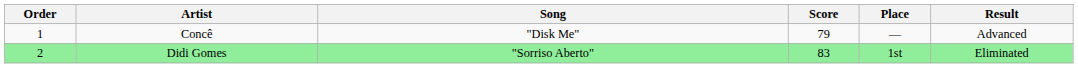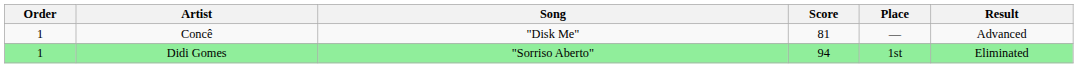Concê | Score: 79 -> 81
Didi Gomes | Order: 2 -> 1
Didi Gomes | Score: 83 -> 94
